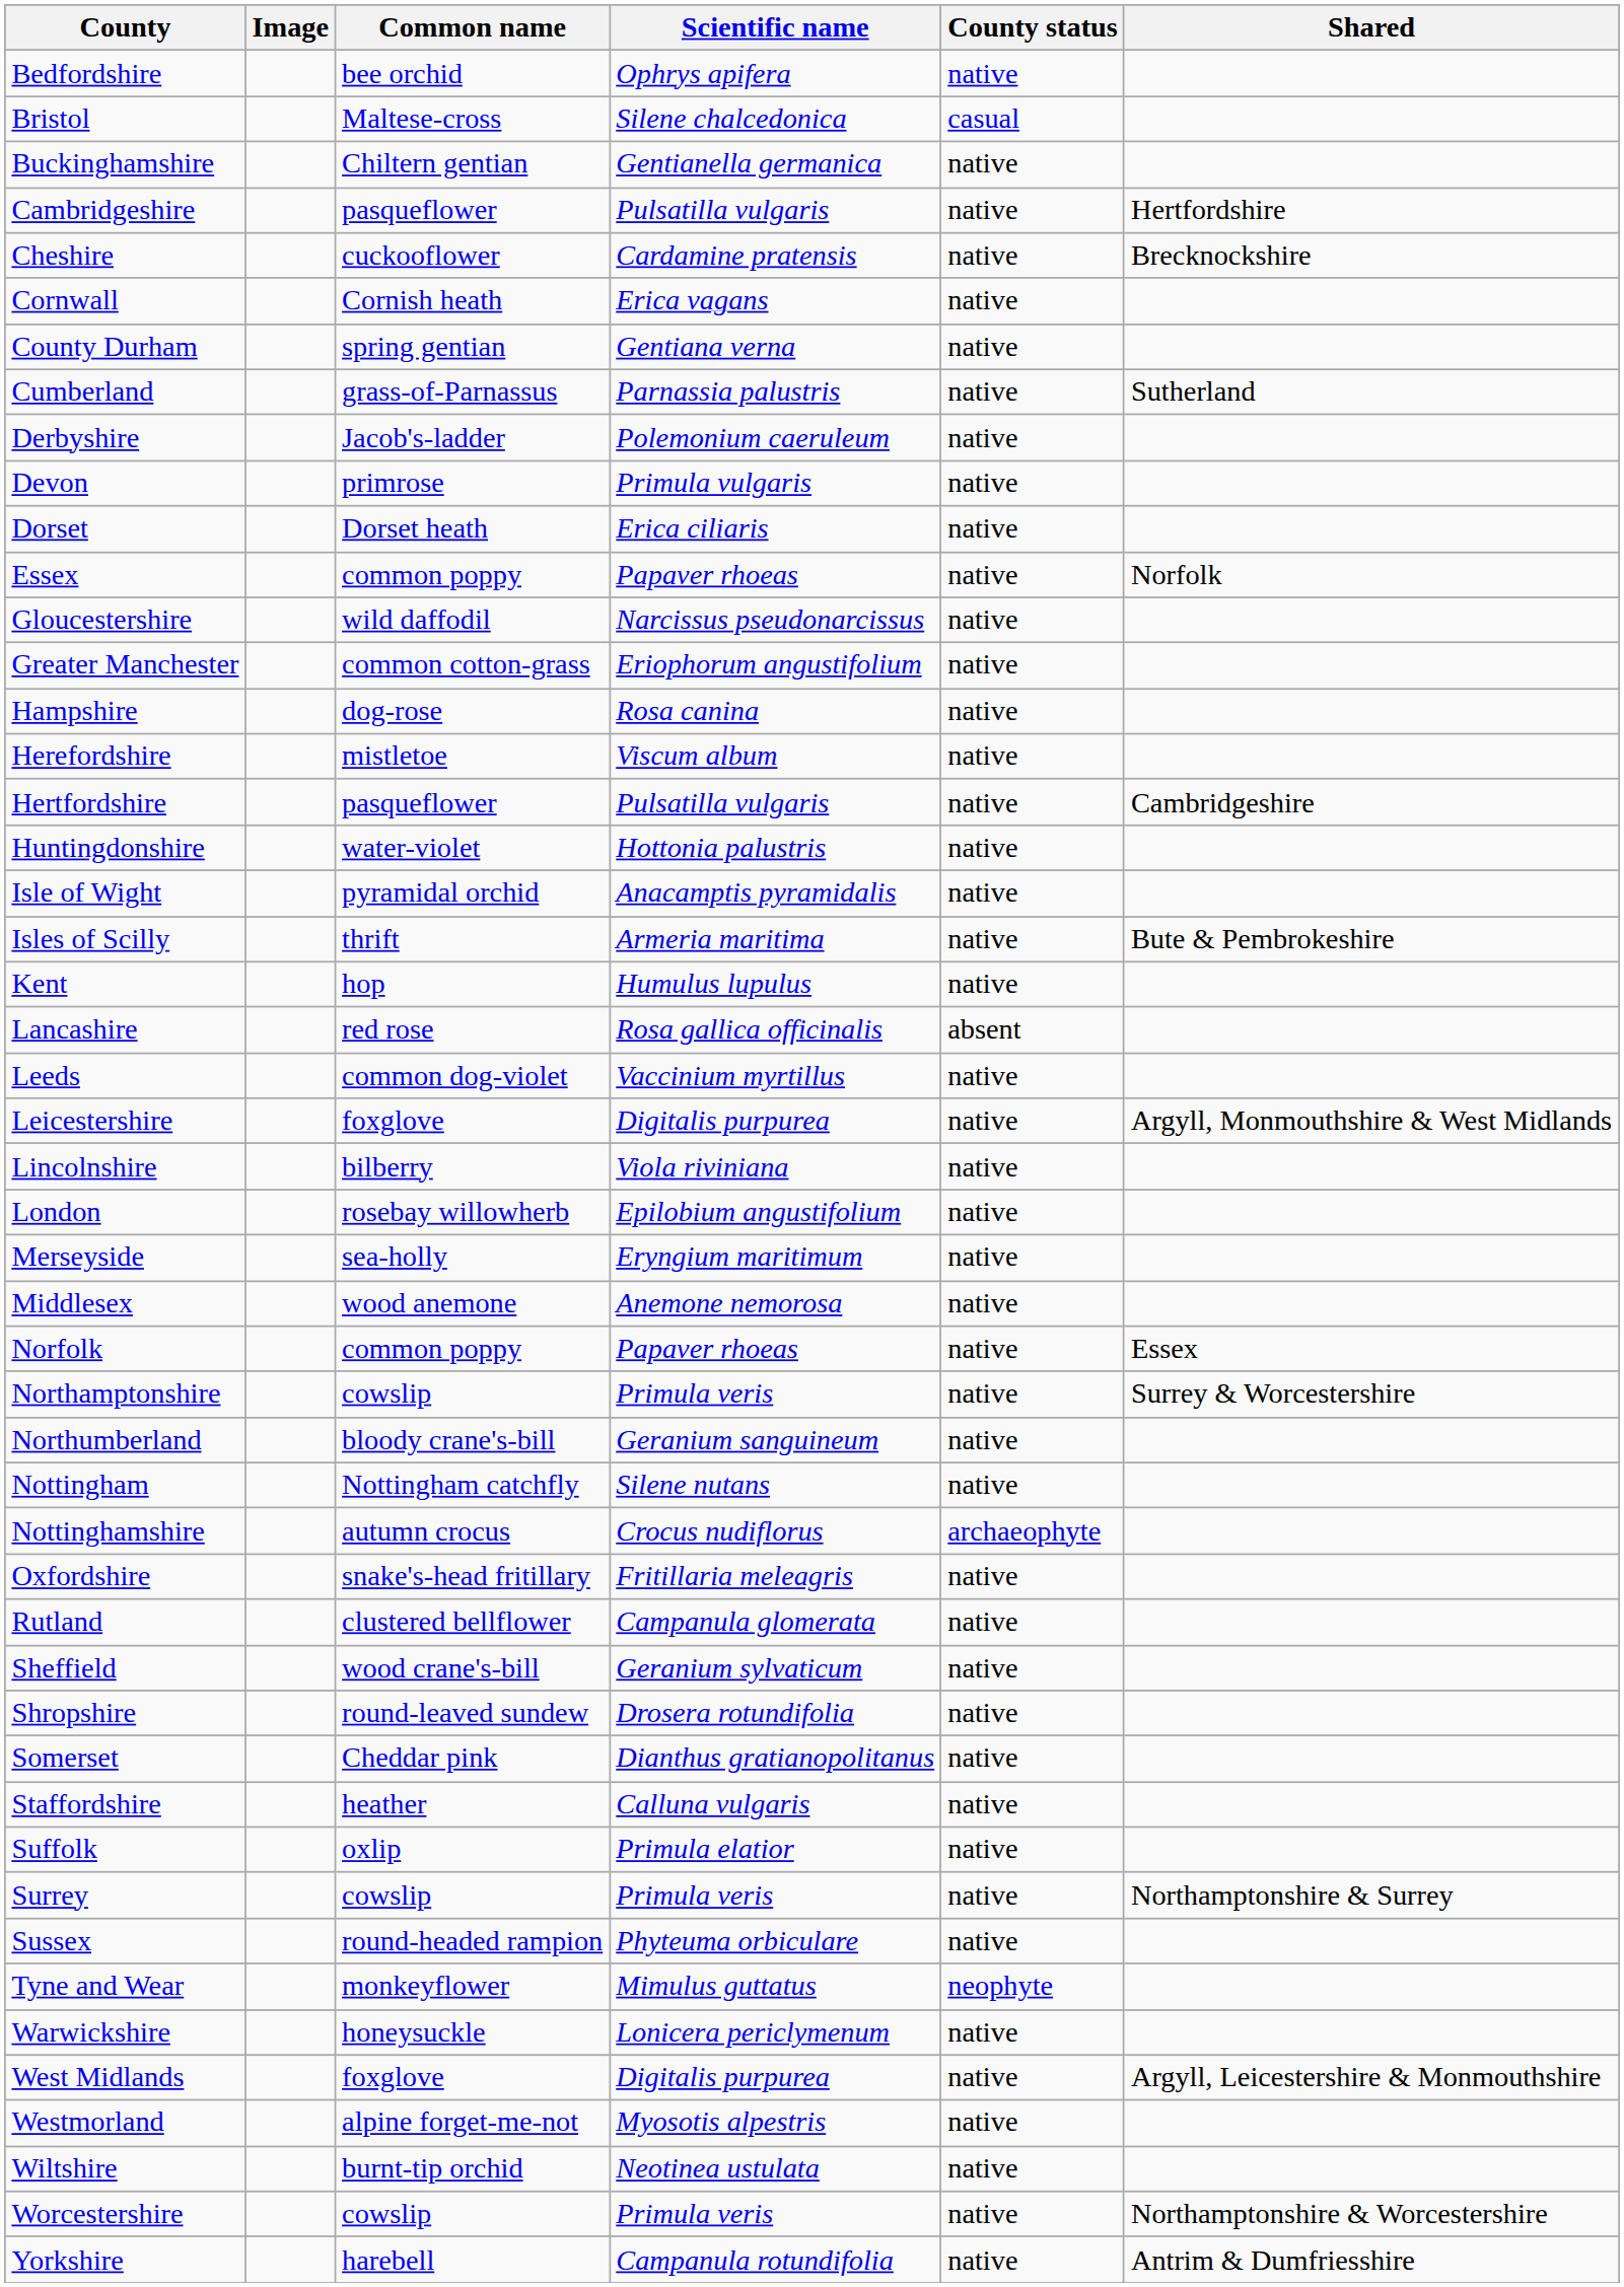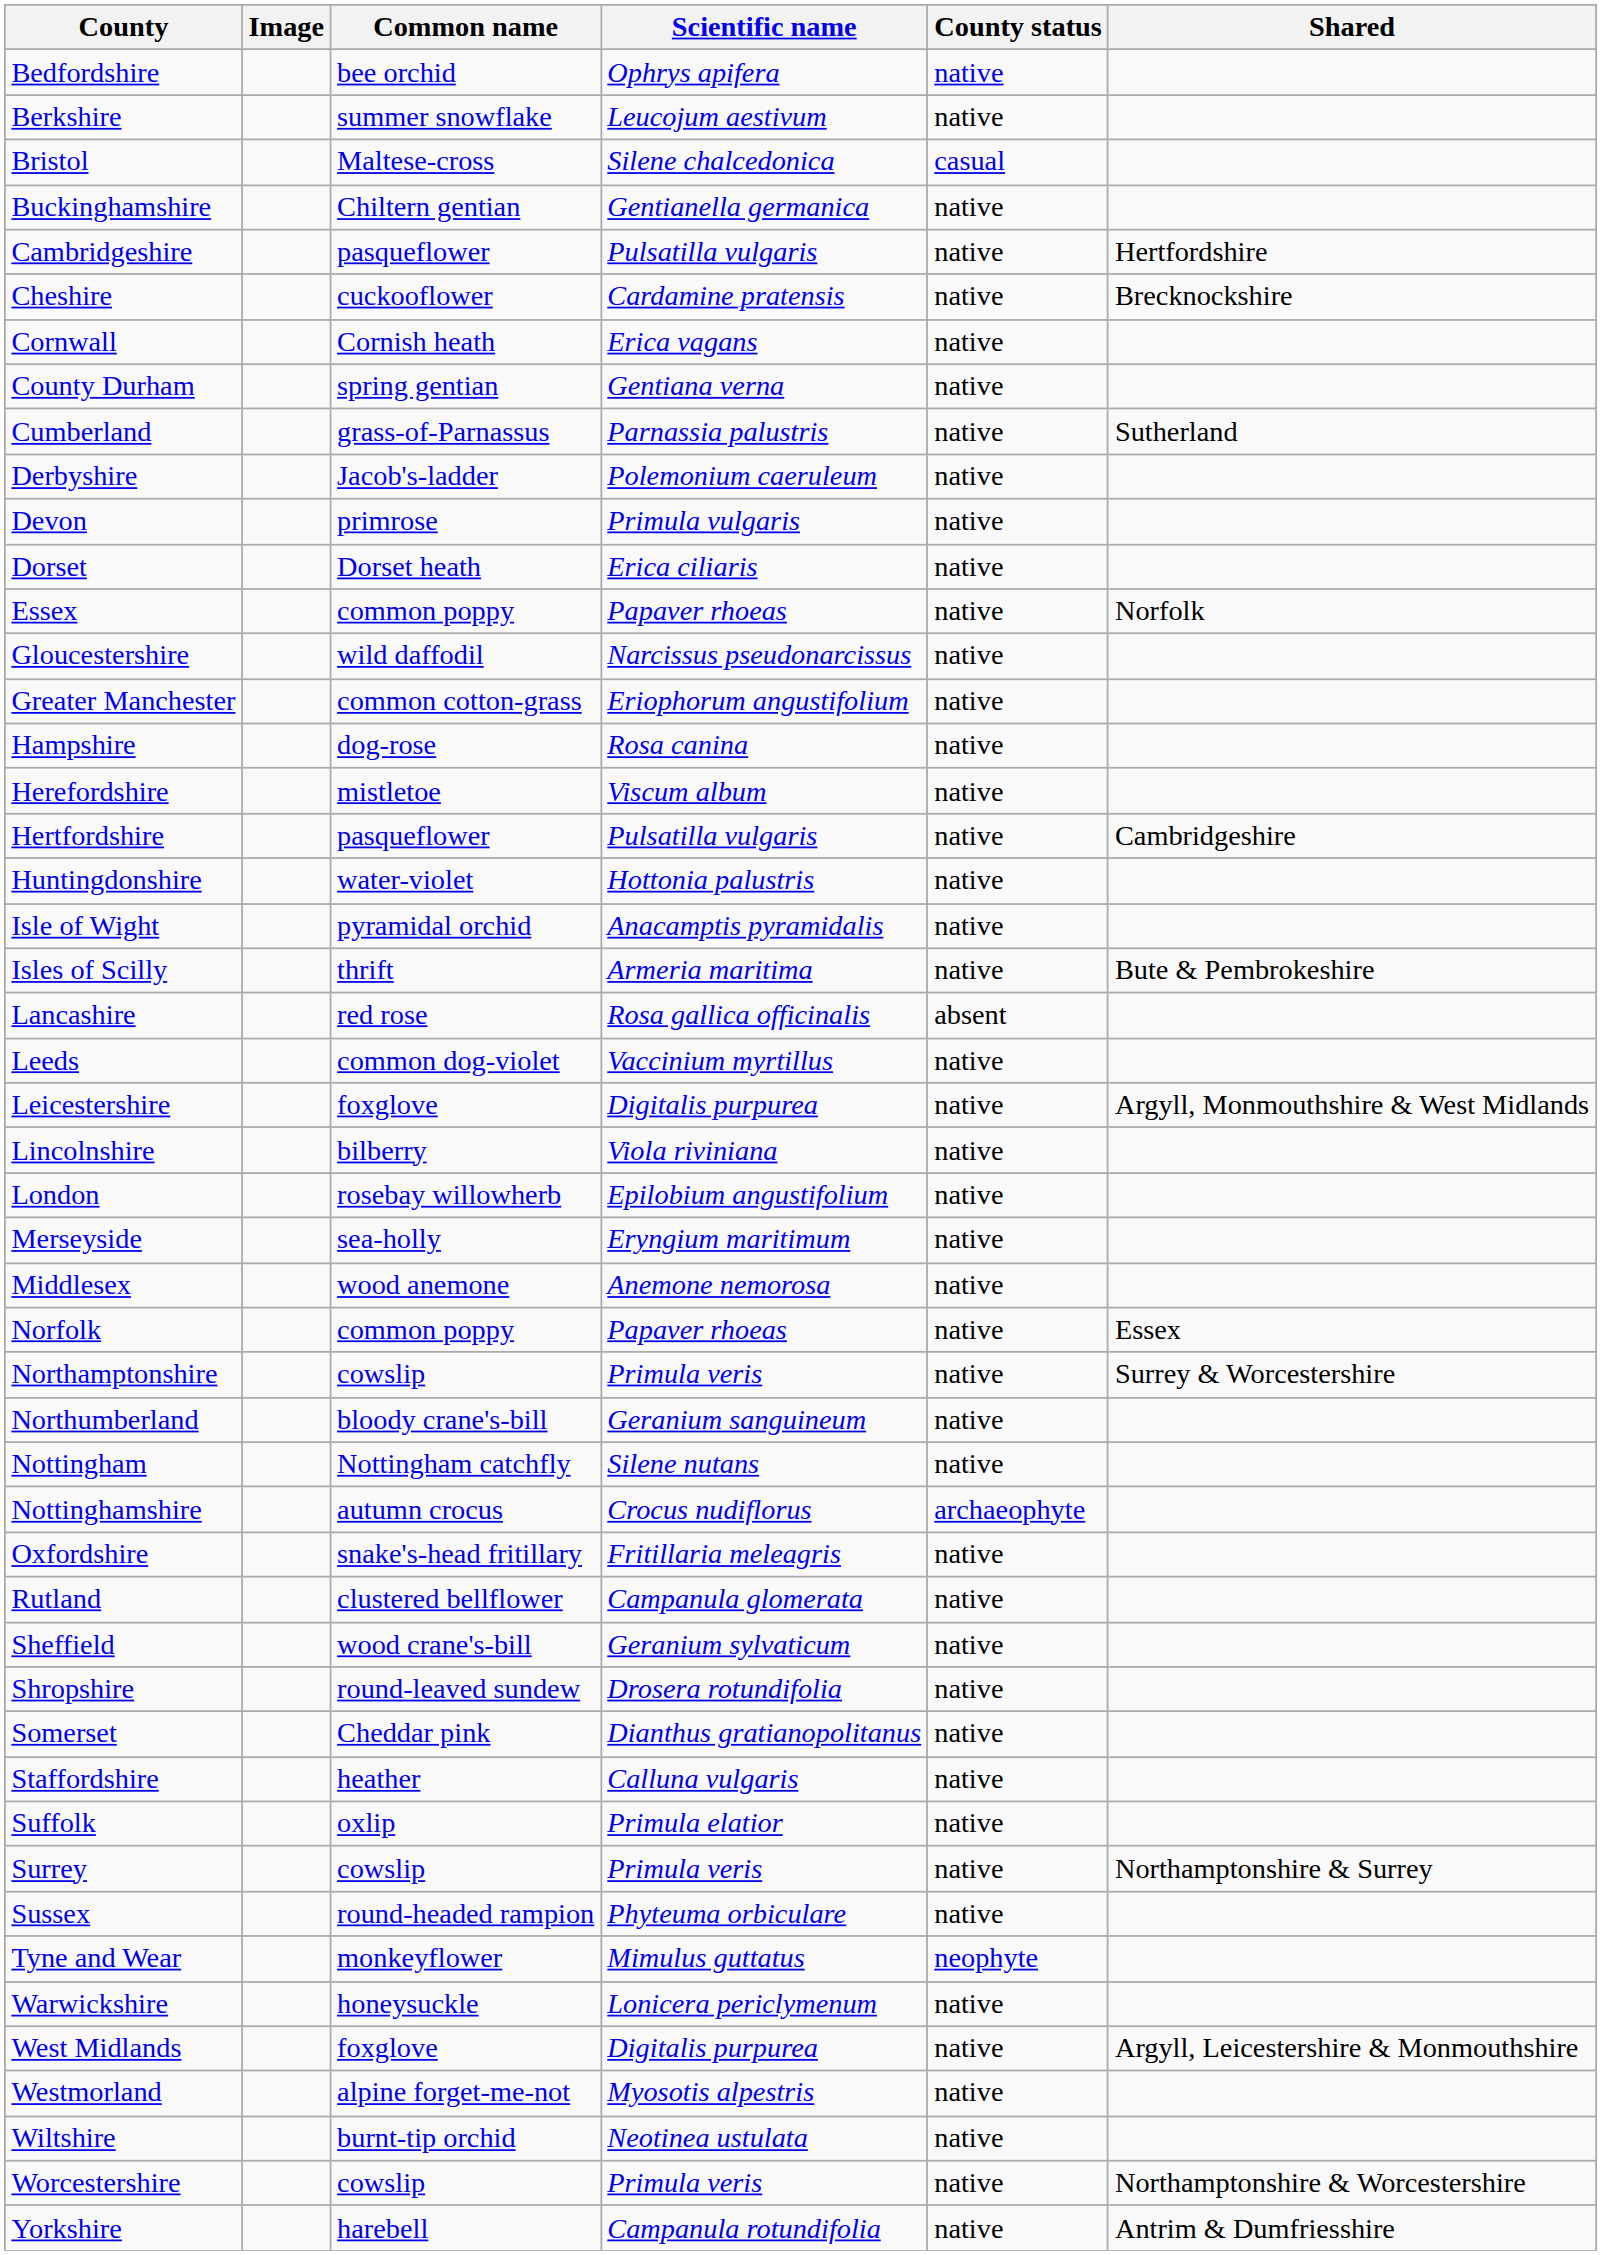+ row: Berkshire | summer snowflake | Leucojum aestivum | native
- row: Kent | hop | Humulus lupulus | native
